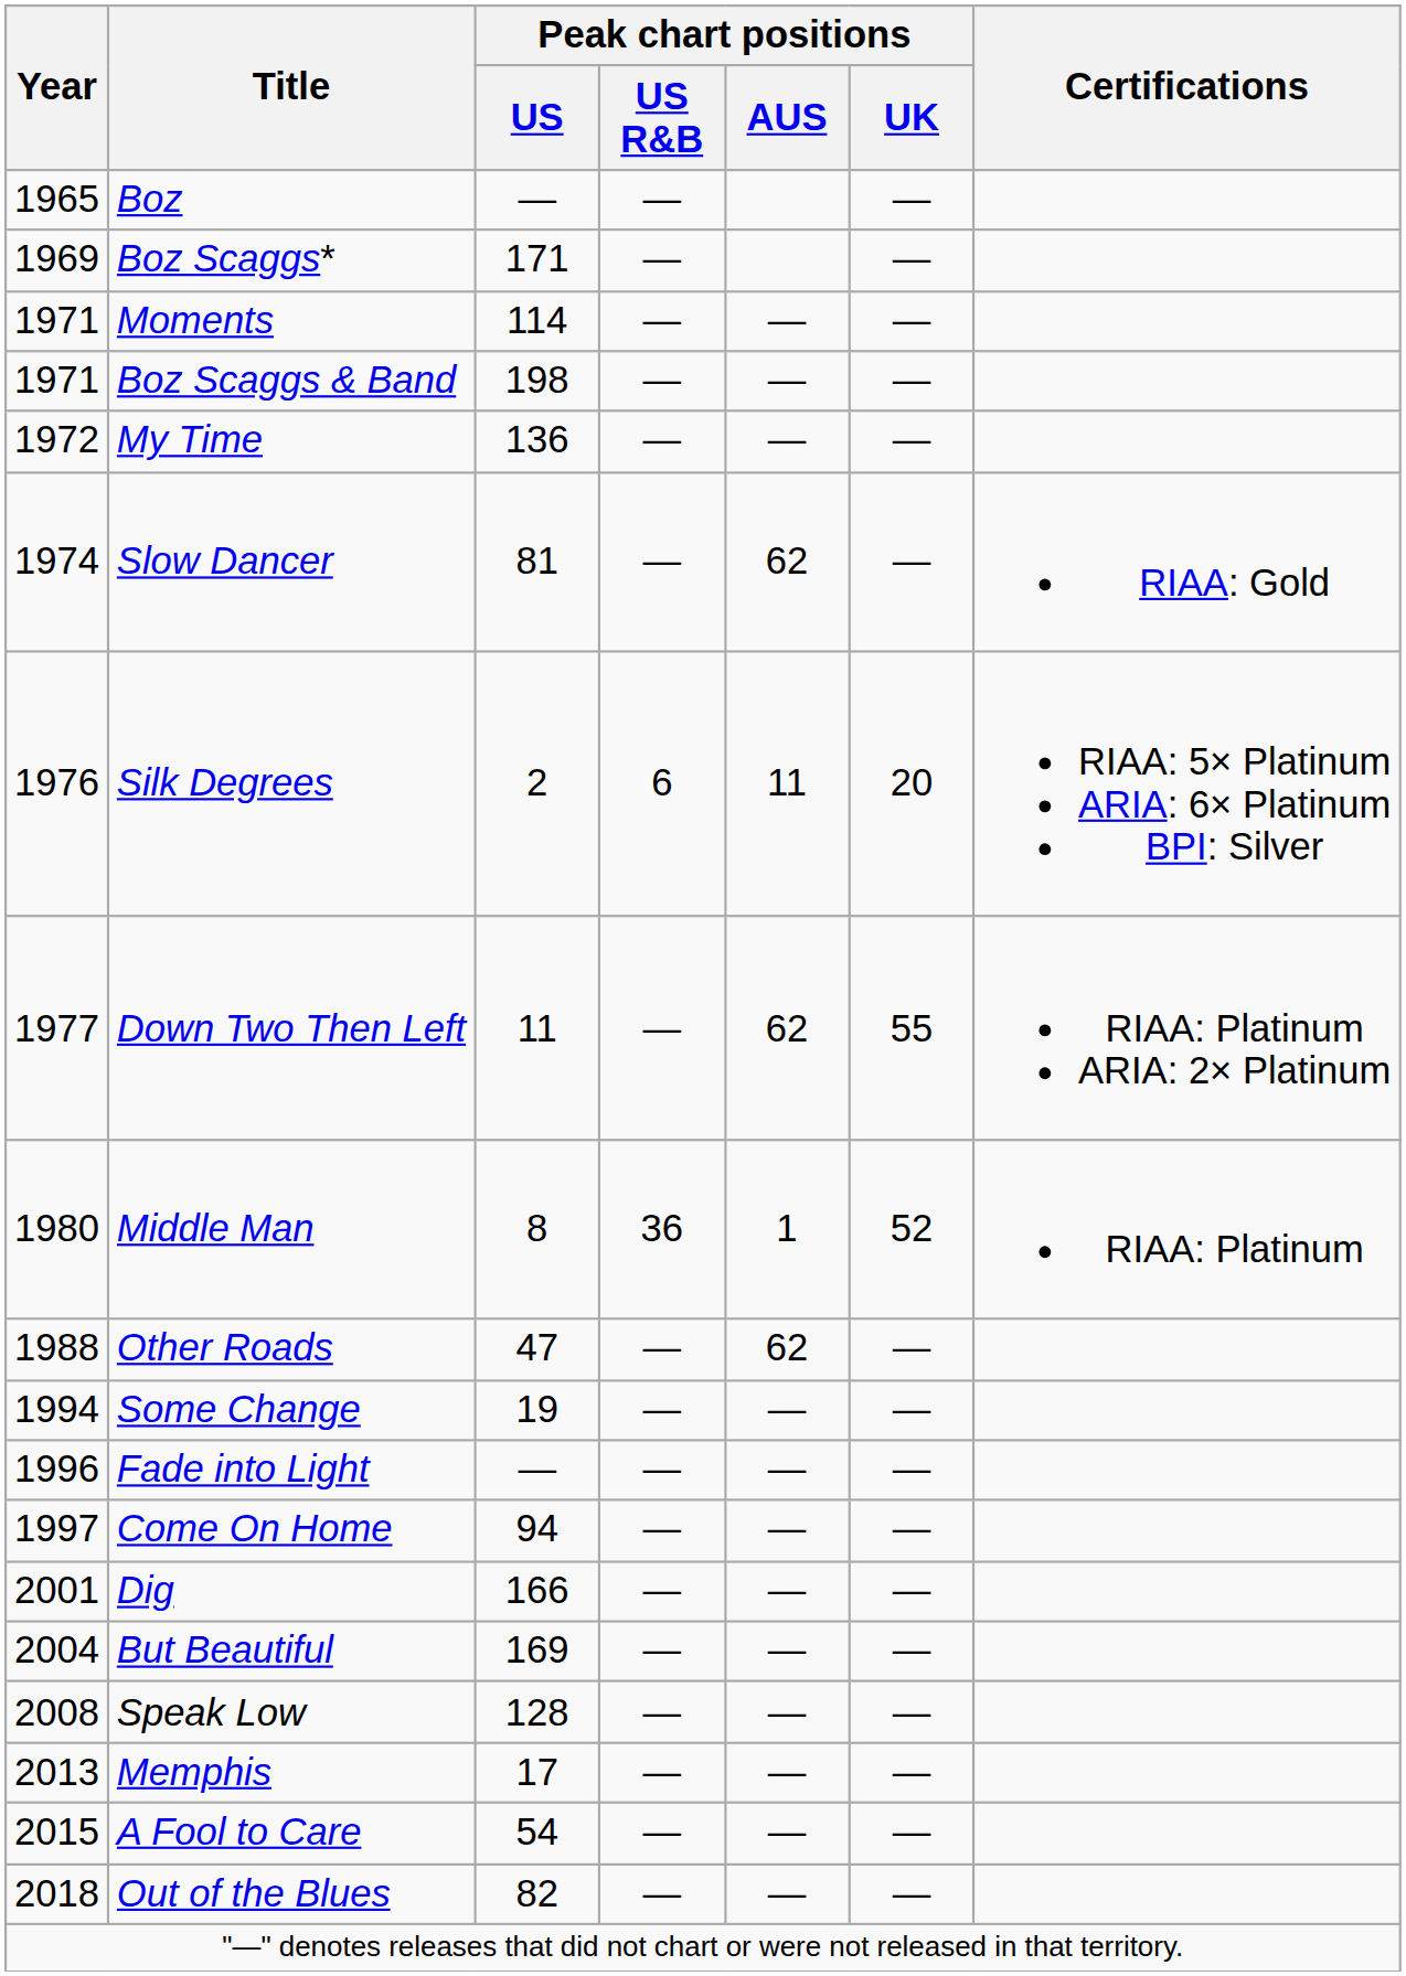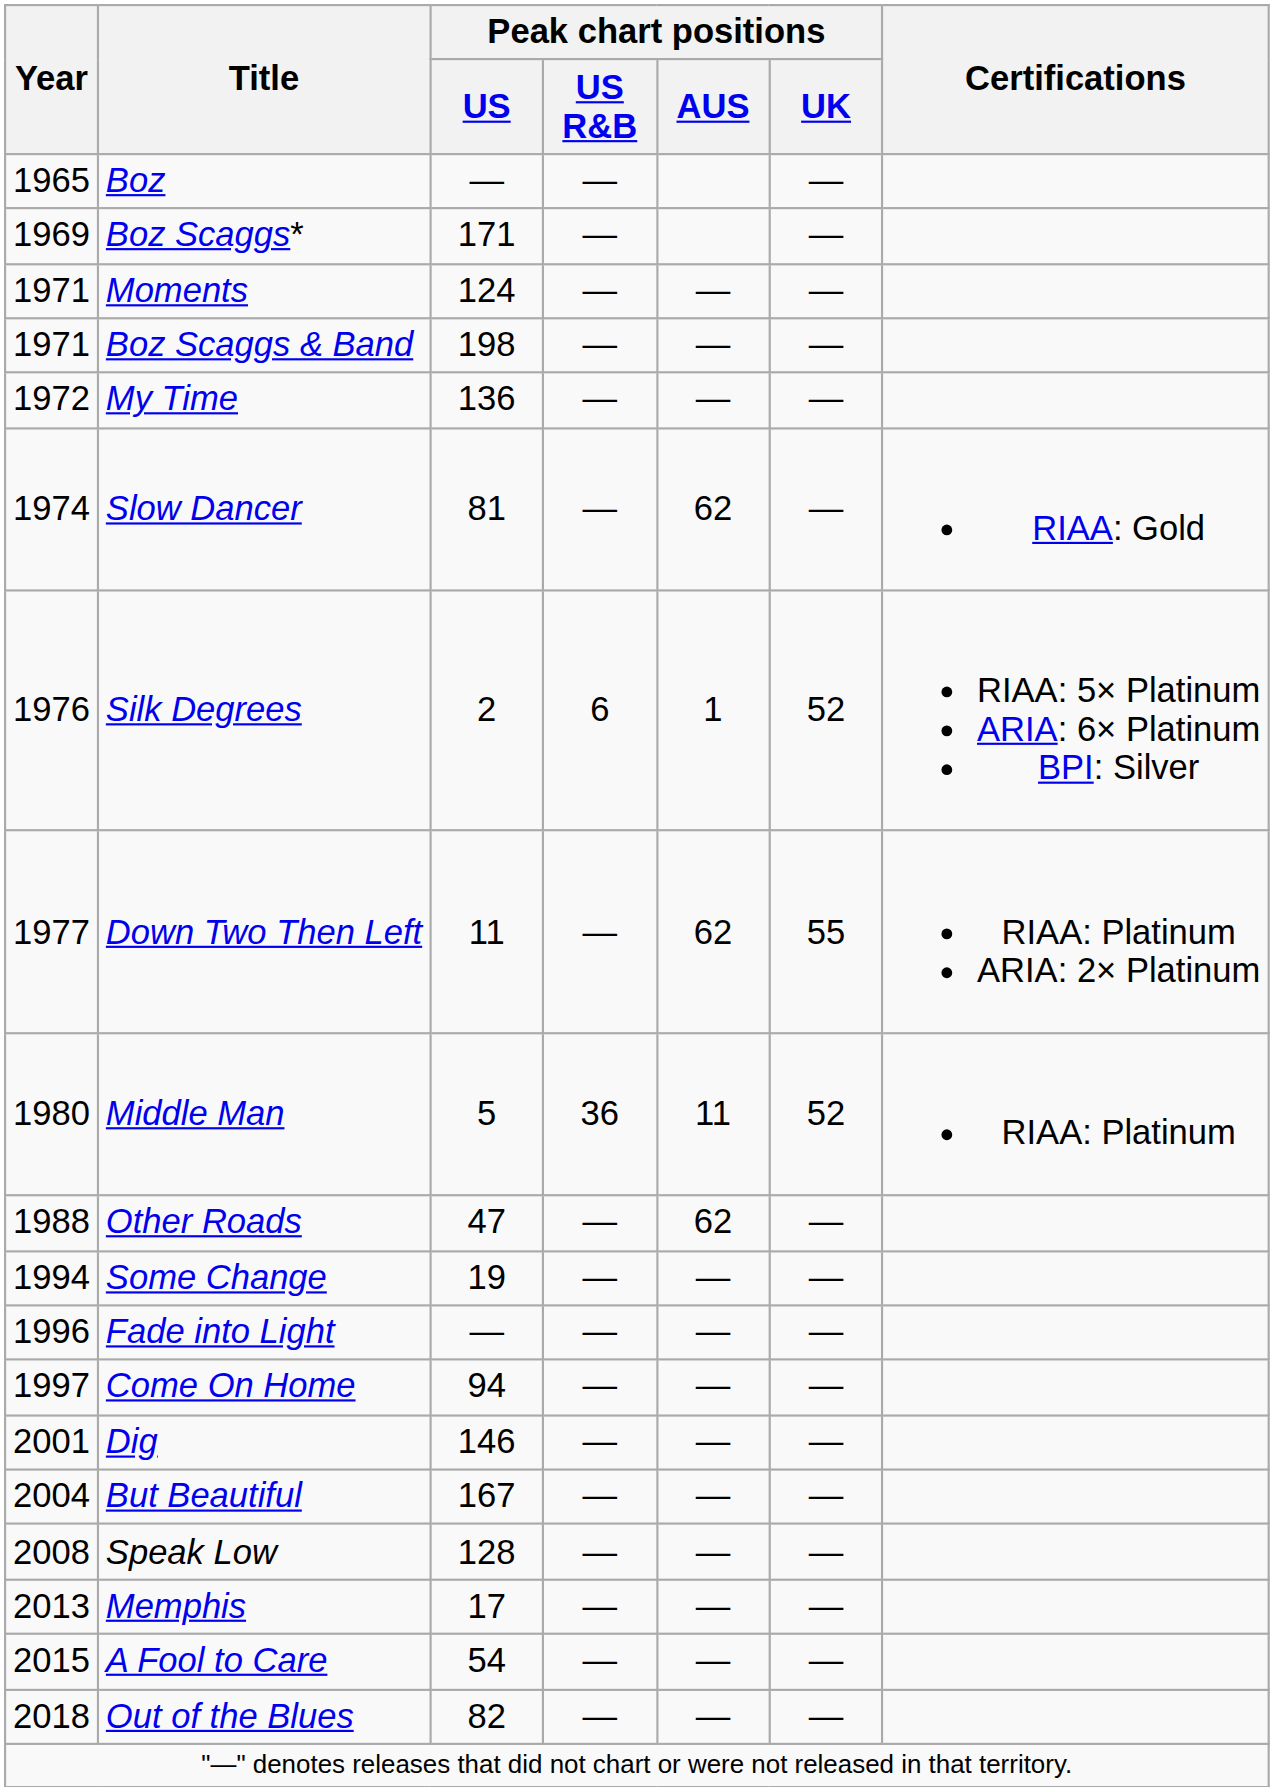Moments | Peak chart positions / US: 114 -> 124
Silk Degrees | Peak chart positions / AUS: 11 -> 1
Silk Degrees | Peak chart positions / UK: 20 -> 52
Middle Man | Peak chart positions / US: 8 -> 5
Middle Man | Peak chart positions / AUS: 1 -> 11
Dig | Peak chart positions / US: 166 -> 146
But Beautiful | Peak chart positions / US: 169 -> 167
